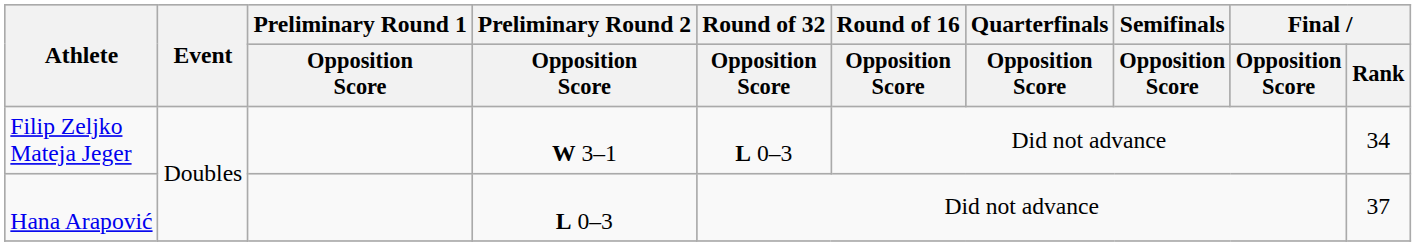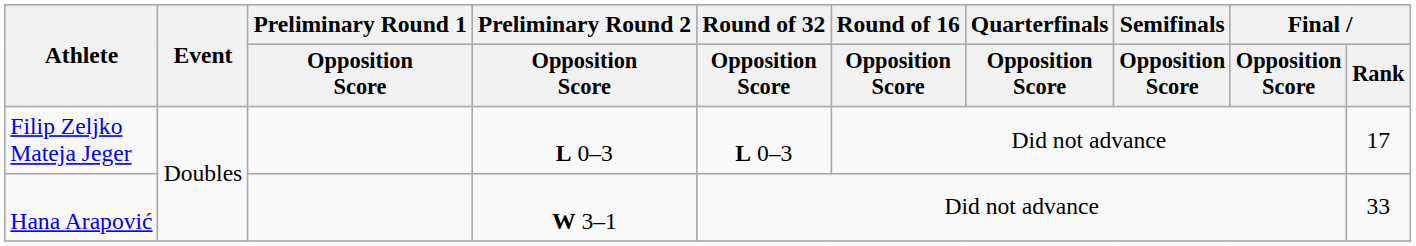Filip Zeljko Mateja Jeger | Preliminary Round 2 / Opposition Score: W 3–1 -> L 0–3
Filip Zeljko Mateja Jeger | Final / Rank: 34 -> 17
Hana Arapović | Preliminary Round 2 / Opposition Score: L 0–3 -> W 3–1
Hana Arapović | Final / Rank: 37 -> 33
